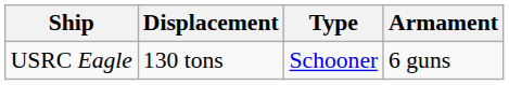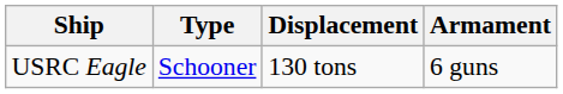columns swapped: Type <-> Displacement
